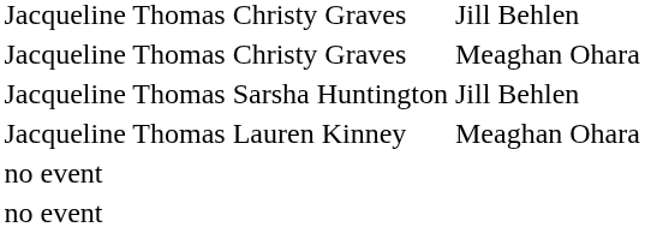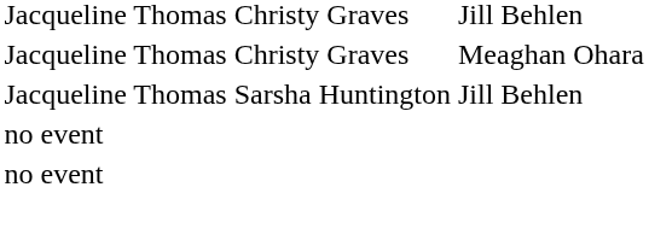- row: Jacqueline Thomas | Lauren Kinney | Meaghan Ohara
